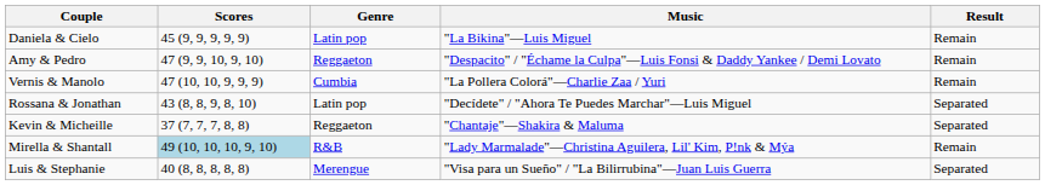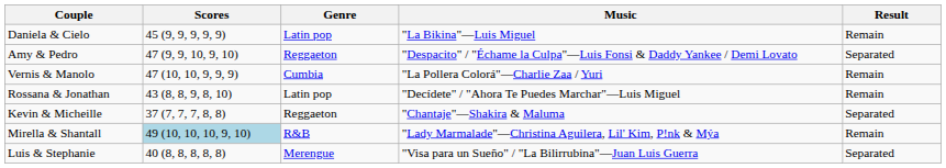Amy & Pedro | Result: Remain -> Separated
Rossana & Jonathan | Result: Separated -> Remain
